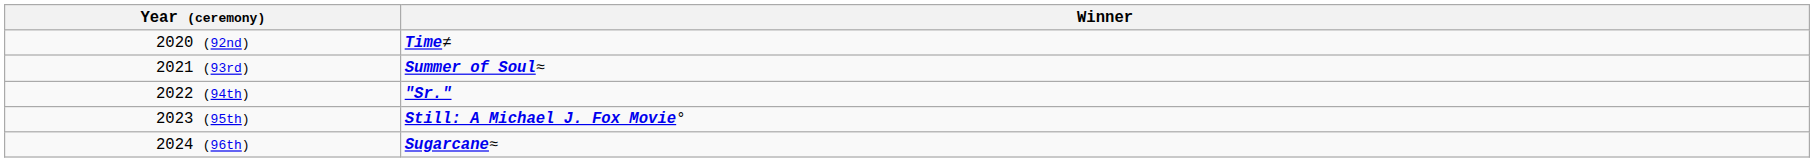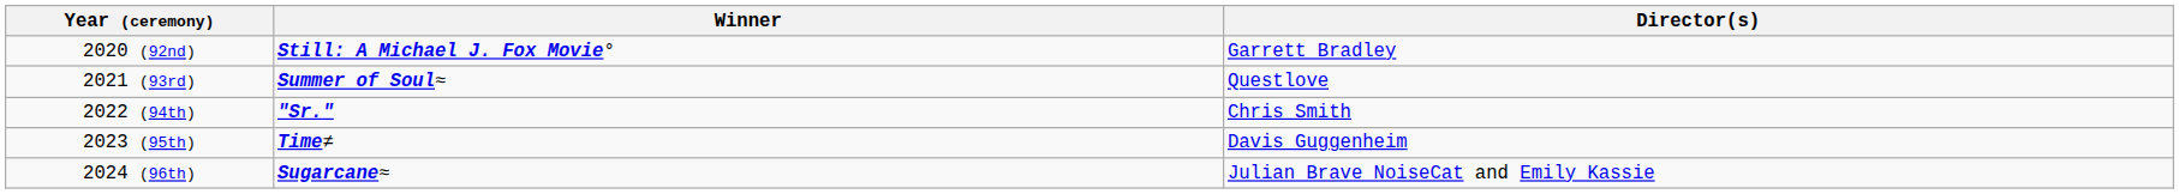+ column: Director(s) | Garrett Bradley | Questlove | Chris Smith | Davis Guggenheim | Julian Brave NoiseCat and Emily Kassie
2020 (92nd) | Winner: Time≠ -> Still: A Michael J. Fox Movie°
2023 (95th) | Winner: Still: A Michael J. Fox Movie° -> Time≠
